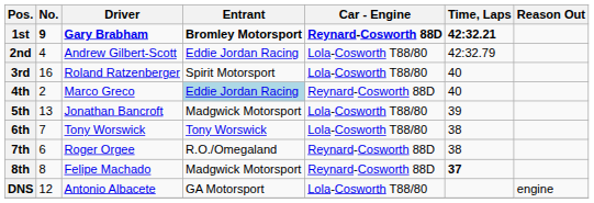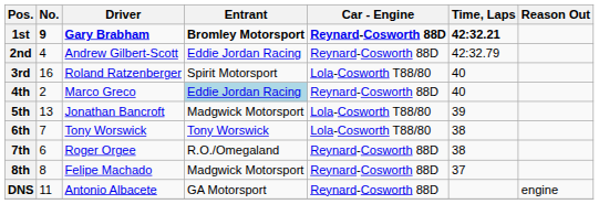2nd | Car - Engine: Lola-Cosworth T88/80 -> Reynard-Cosworth 88D
8th | Time, Laps: bold -> normal
DNS | No.: 12 -> 11
DNS | Car - Engine: Lola-Cosworth T88/80 -> Reynard-Cosworth 88D
